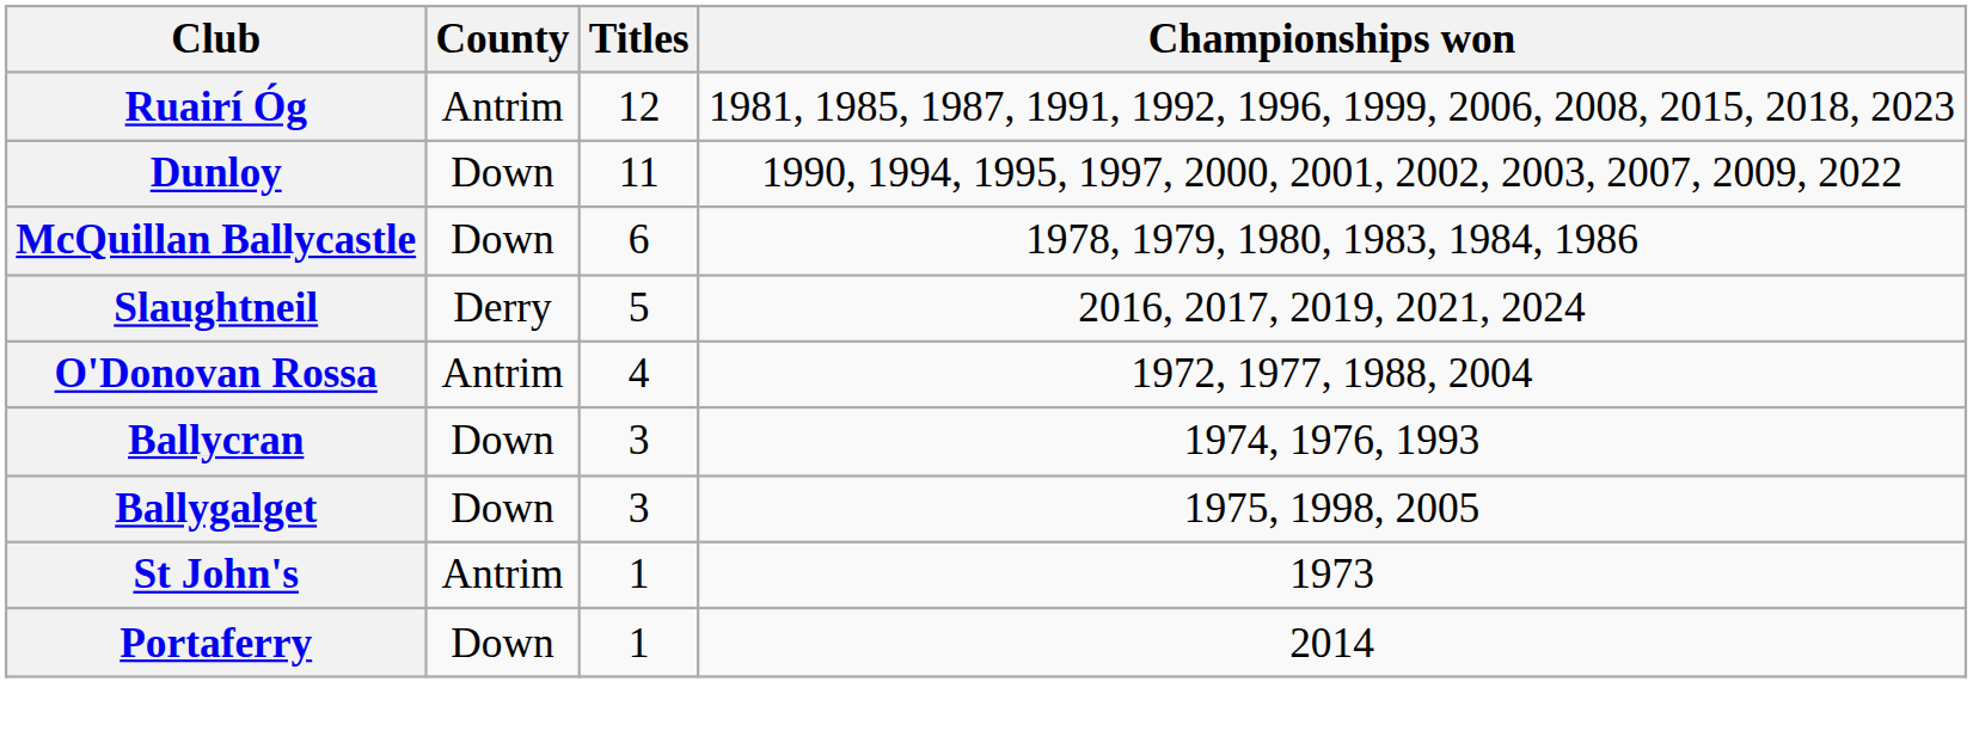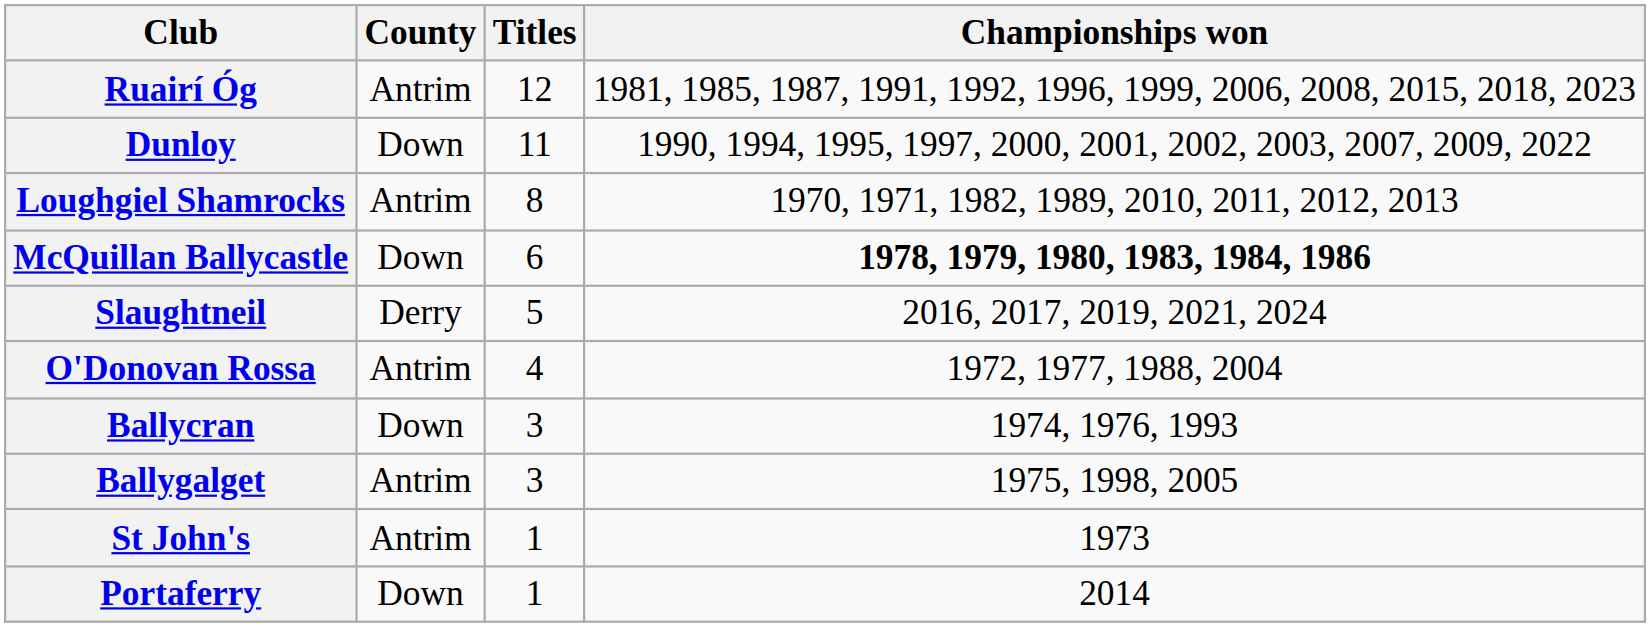+ row: Loughgiel Shamrocks | Antrim | 8 | 1970, 1971, 1982, 1989, 2010, 2011, 2012, 2013
McQuillan Ballycastle | Championships won: normal -> bold
Ballygalget | County: Down -> Antrim
